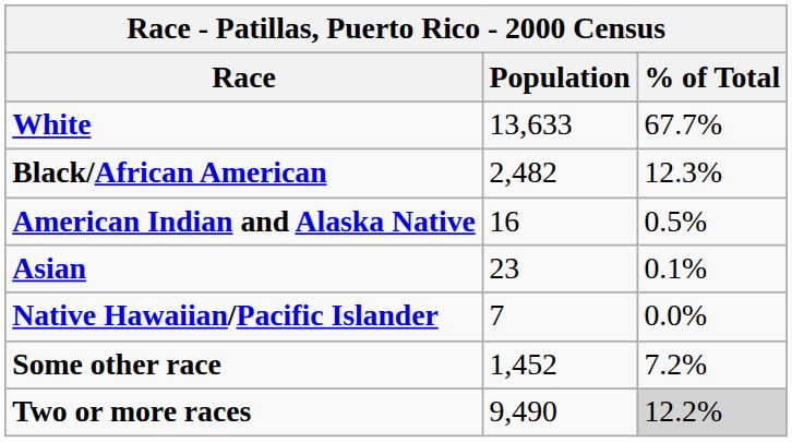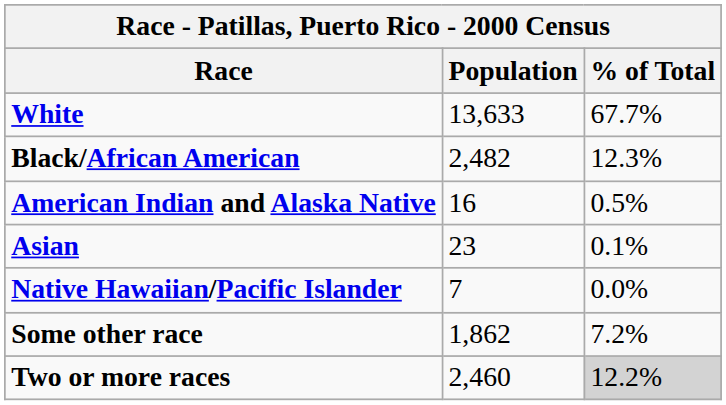Some other race | Population: 1,452 -> 1,862
Two or more races | Population: 9,490 -> 2,460
